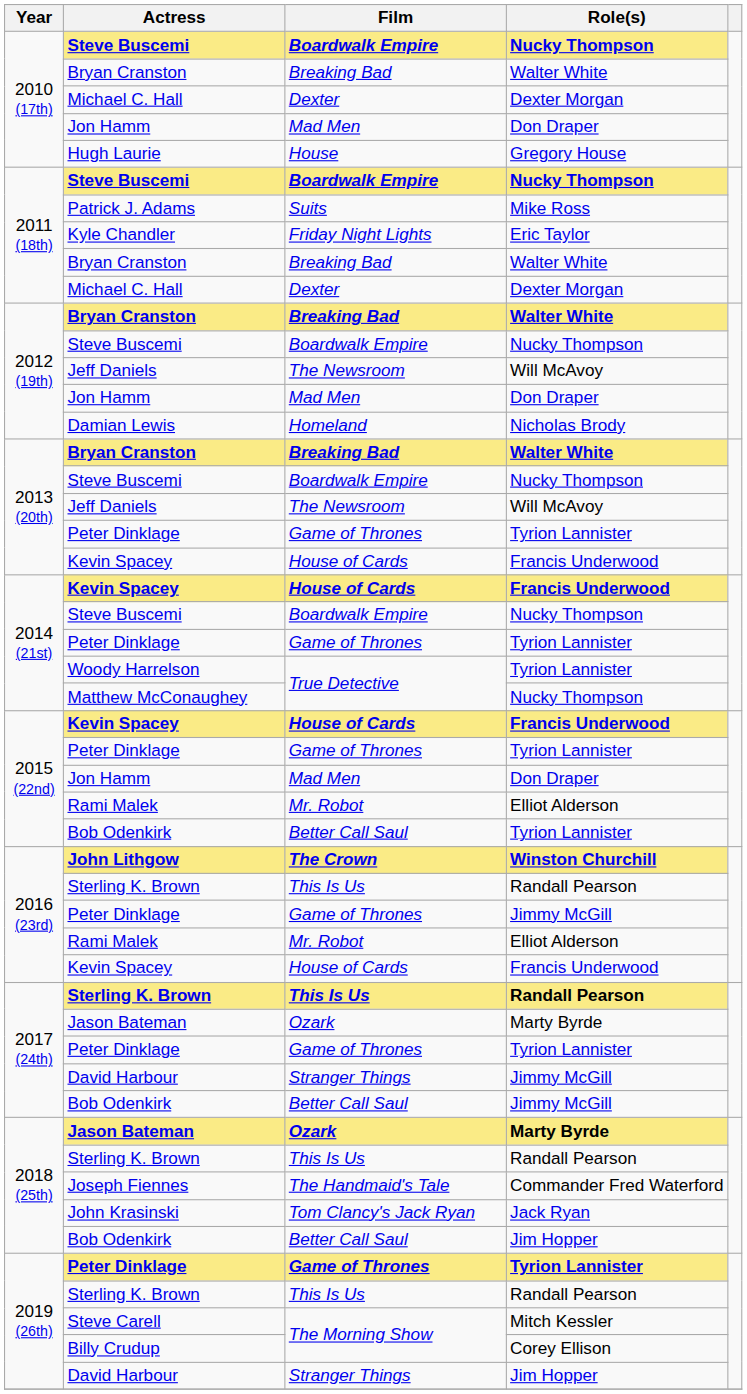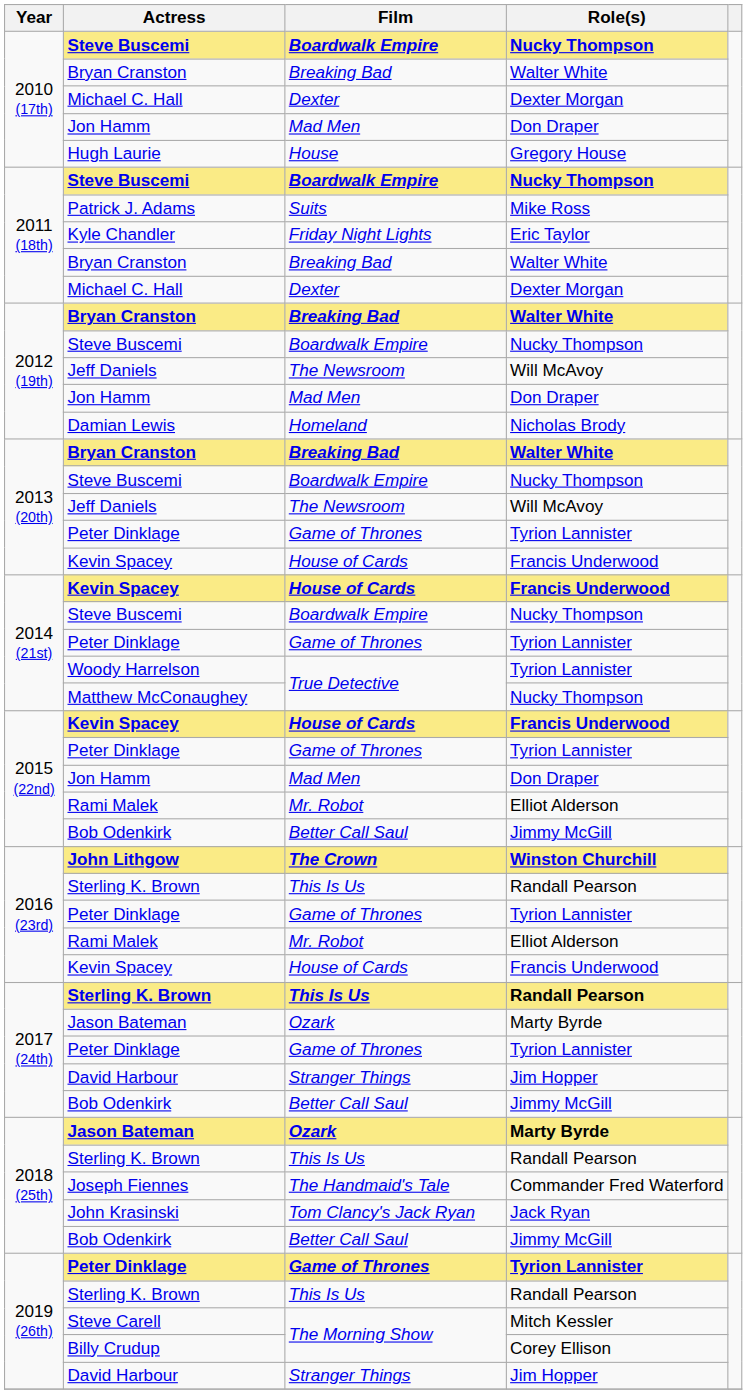2015 (22nd) / Bob Odenkirk | Role(s): Tyrion Lannister -> Jimmy McGill
2016 (23rd) / Peter Dinklage | Role(s): Jimmy McGill -> Tyrion Lannister
2017 (24th) / David Harbour | Role(s): Jimmy McGill -> Jim Hopper
2018 (25th) / Bob Odenkirk | Role(s): Jim Hopper -> Jimmy McGill
